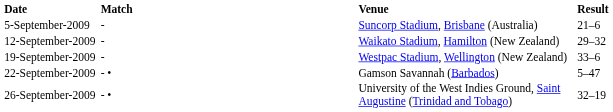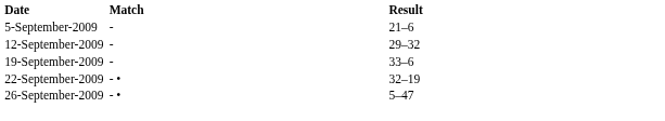- column: Venue | Suncorp Stadium, Brisbane (Australia) | Waikato Stadium, Hamilton (New Zealand) | Westpac Stadium, Wellington (New Zealand) | Gamson Savannah (Barbados) | University of the West Indies Ground, Saint Augustine (Trinidad and Tobago)
22-September-2009 | Result: 5–47 -> 32–19
26-September-2009 | Result: 32–19 -> 5–47
